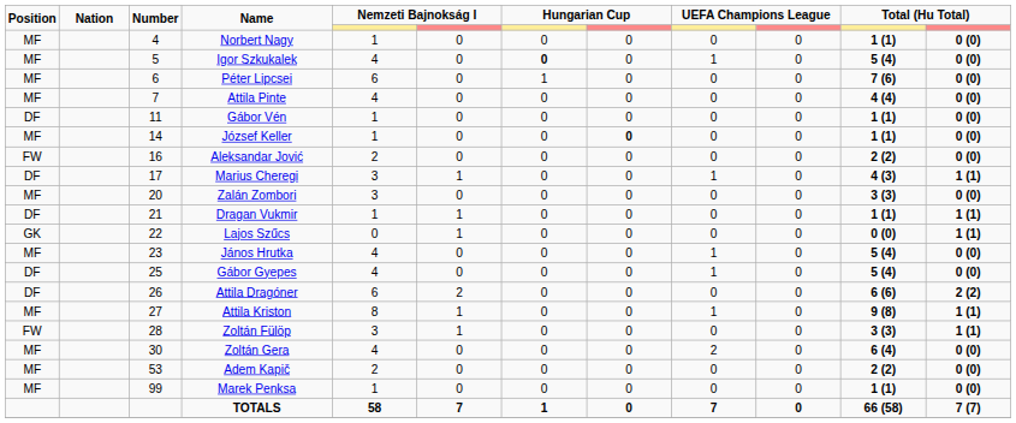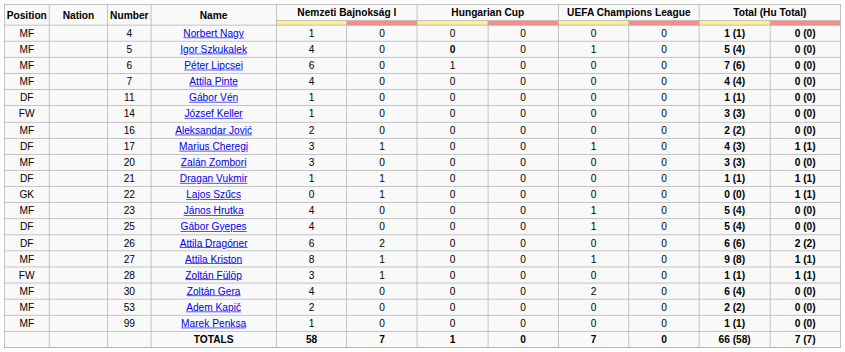József Keller | Position: MF -> FW
József Keller | column 8: bold -> normal
József Keller | column 11: 1 (1) -> 3 (3)
Aleksandar Jović | Position: FW -> MF
Zoltán Fülöp | column 11: 3 (3) -> 1 (1)
